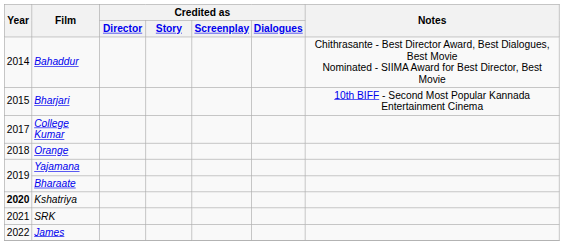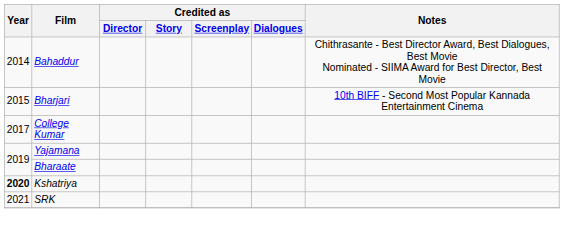- row: 2018 | Orange
- row: 2022 | James
